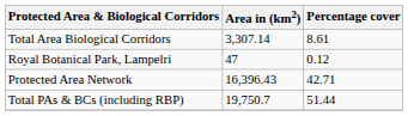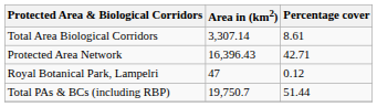rows swapped: Protected Area Network <-> Royal Botanical Park, Lampelri
